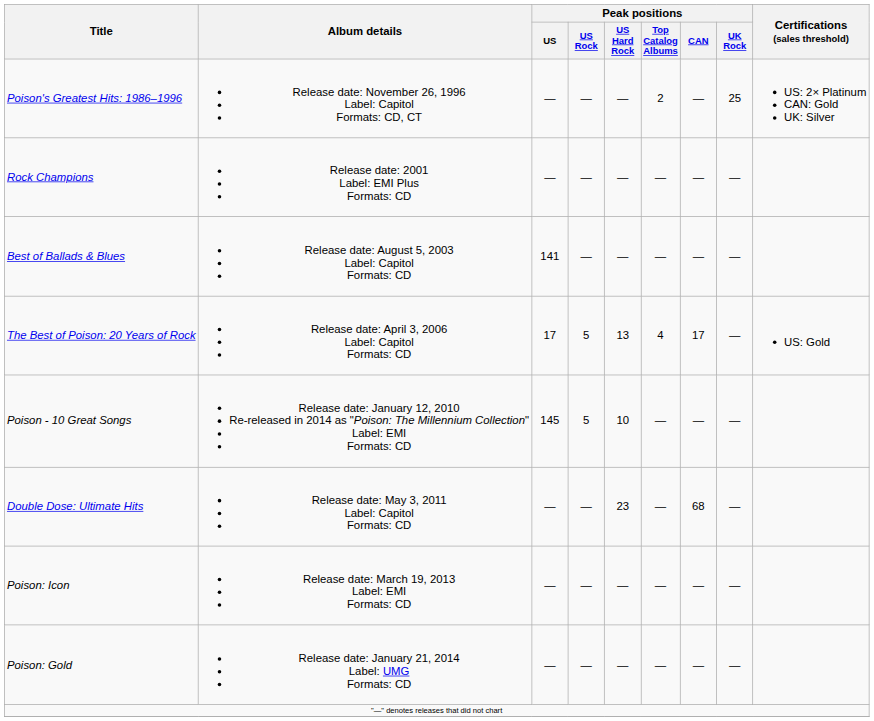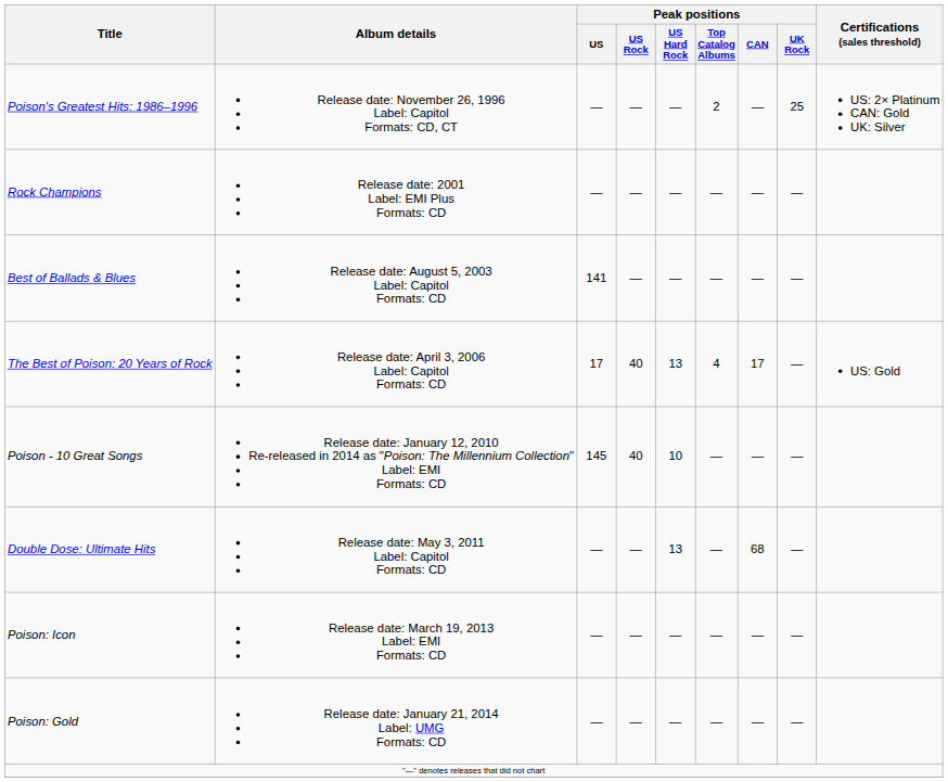The Best of Poison: 20 Years of Rock | Peak positions / US Rock: 5 -> 40
Poison - 10 Great Songs | Peak positions / US Rock: 5 -> 40
Double Dose: Ultimate Hits | Peak positions / US Hard Rock: 23 -> 13
